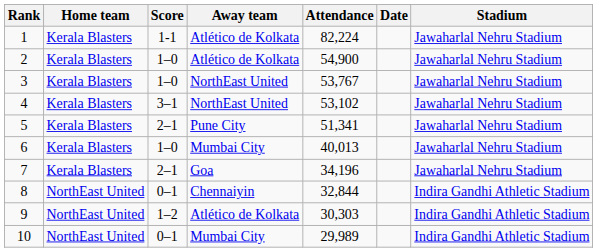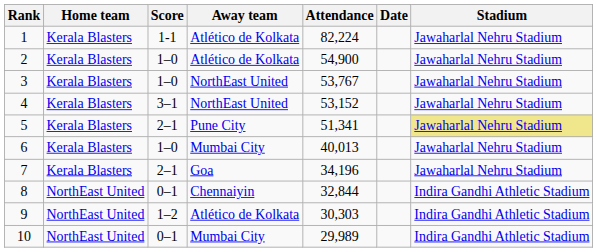4 | Attendance: 53,102 -> 53,152
5 | Stadium: no background -> khaki background
